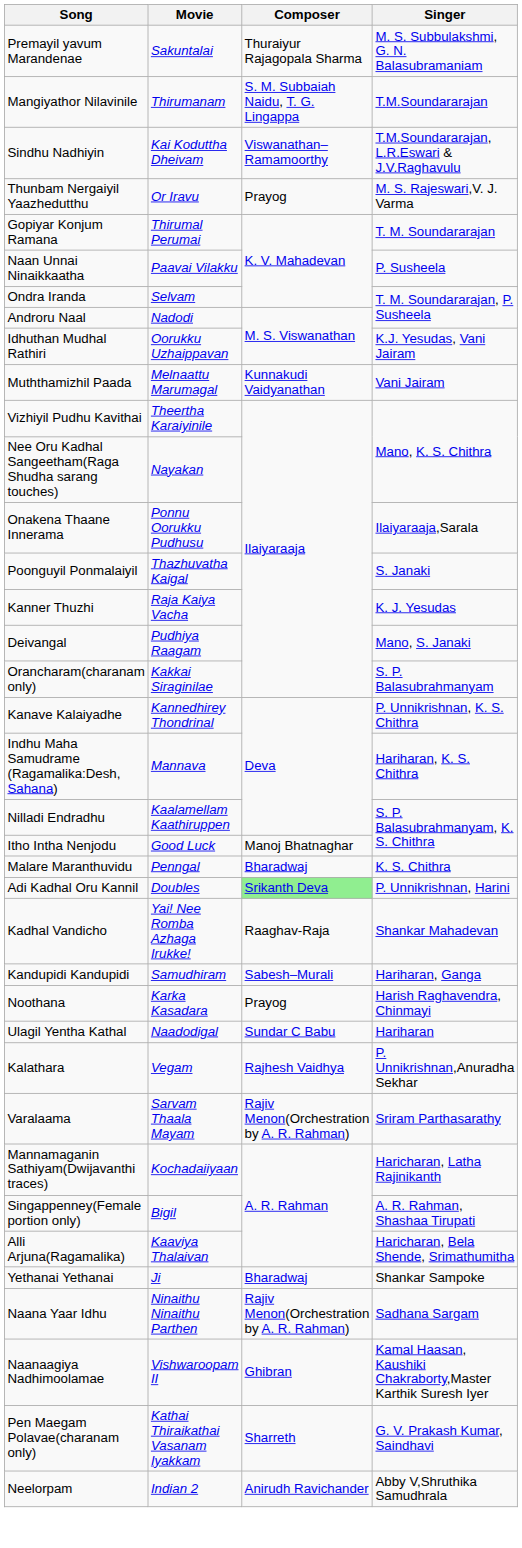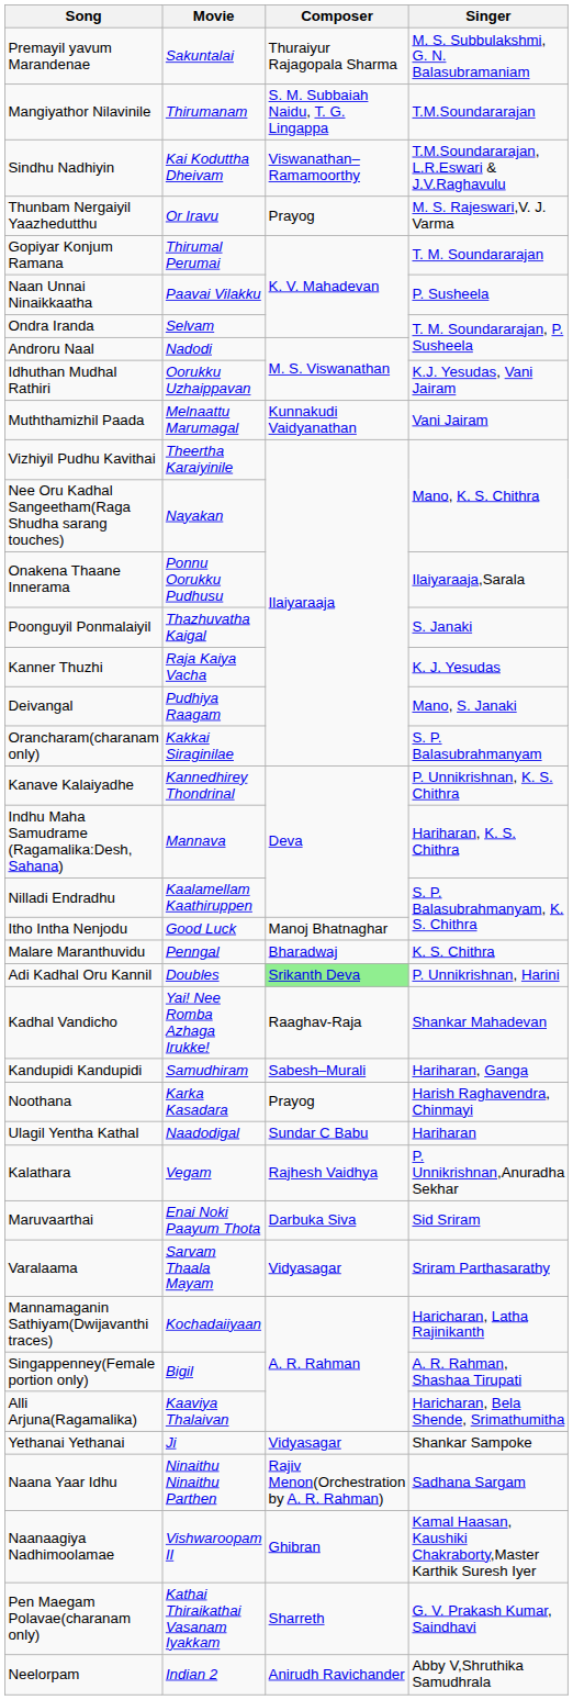+ row: Maruvaarthai | Enai Noki Paayum Thota | Darbuka Siva | Sid Sriram
Varalaama | Composer: Rajiv Menon(Orchestration by A. R. Rahman) -> Vidyasagar
Yethanai Yethanai | Composer: Bharadwaj -> Vidyasagar
